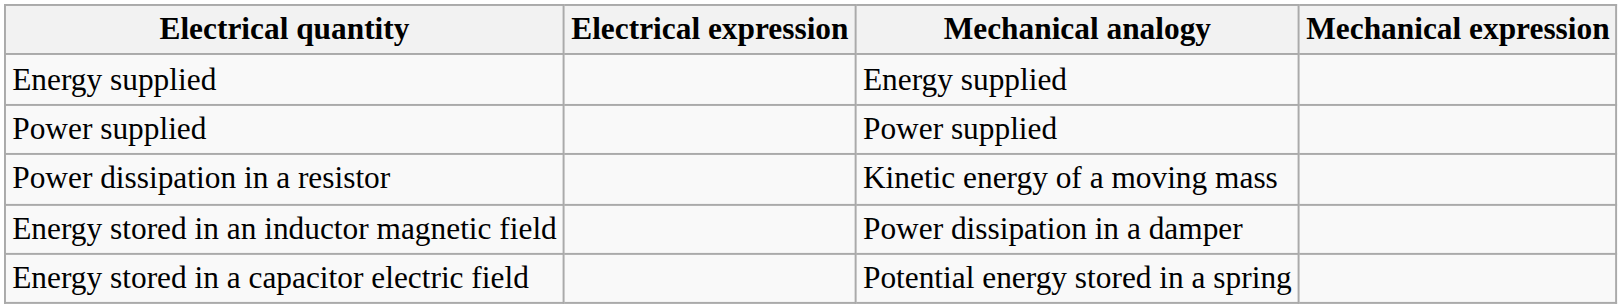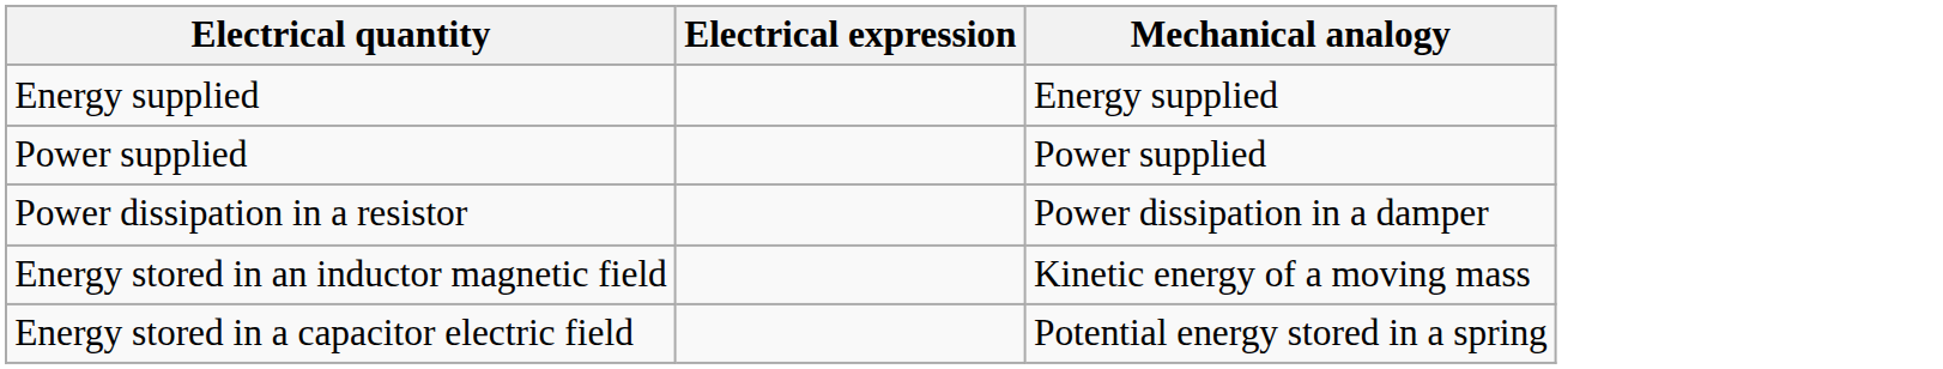- column: Mechanical expression
Power dissipation in a resistor | Mechanical analogy: Kinetic energy of a moving mass -> Power dissipation in a damper
Energy stored in an inductor magnetic field | Mechanical analogy: Power dissipation in a damper -> Kinetic energy of a moving mass
